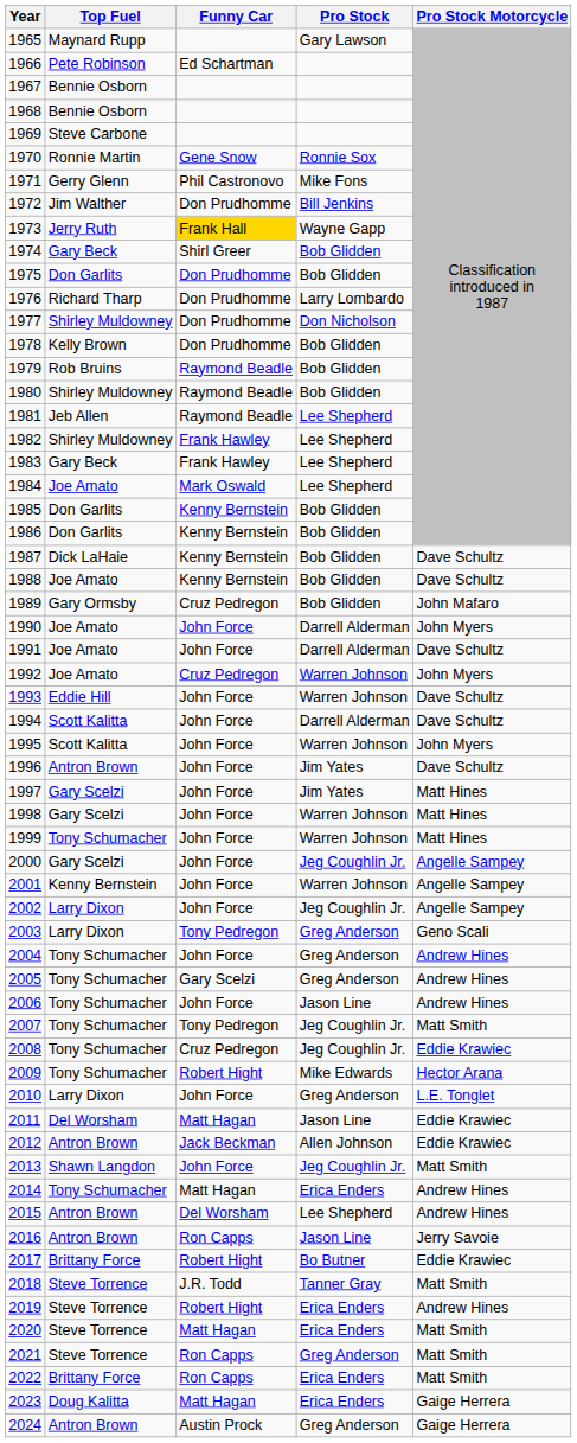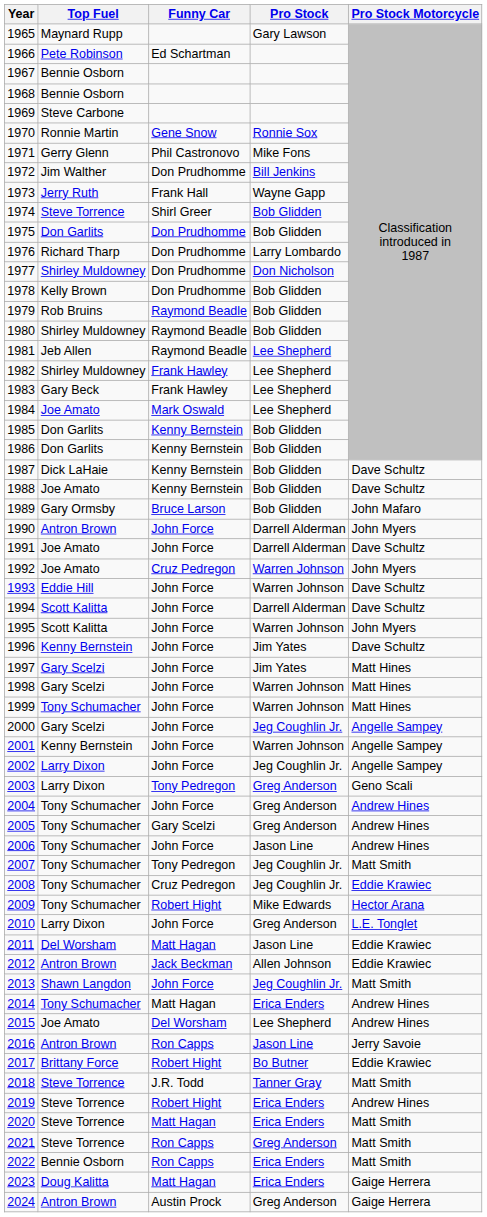1973 | Funny Car: gold background -> no background
1974 | Top Fuel: Gary Beck -> Steve Torrence
1989 | Funny Car: Cruz Pedregon -> Bruce Larson
1990 | Top Fuel: Joe Amato -> Antron Brown
1996 | Top Fuel: Antron Brown -> Kenny Bernstein
2015 | Top Fuel: Antron Brown -> Joe Amato
2022 | Top Fuel: Brittany Force -> Bennie Osborn
